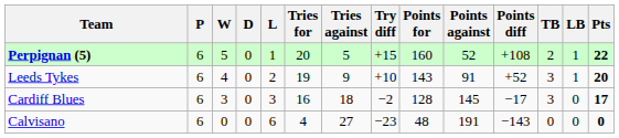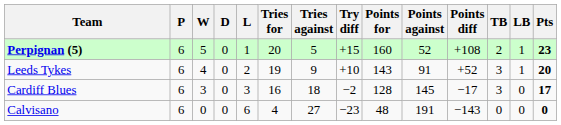Perpignan (5) | Pts: 22 -> 23
